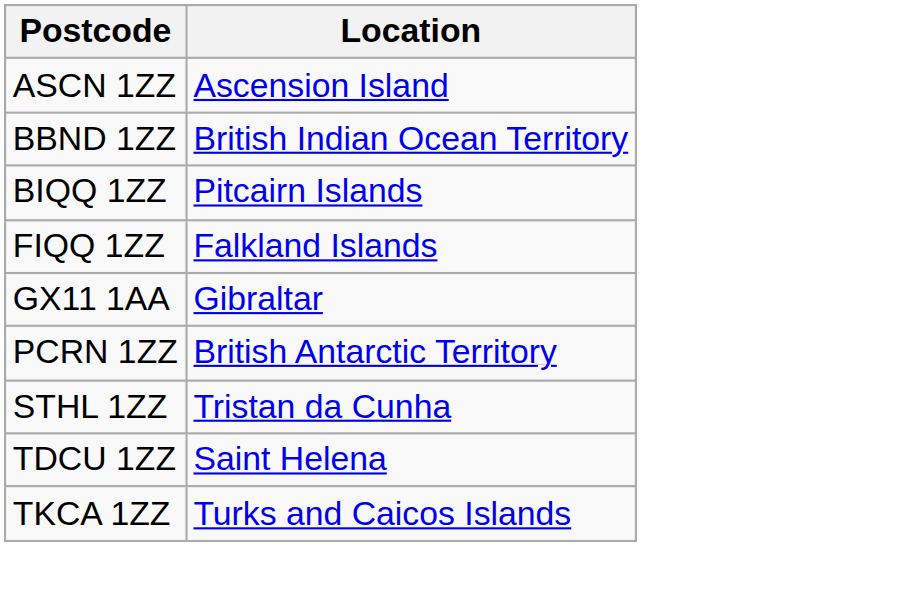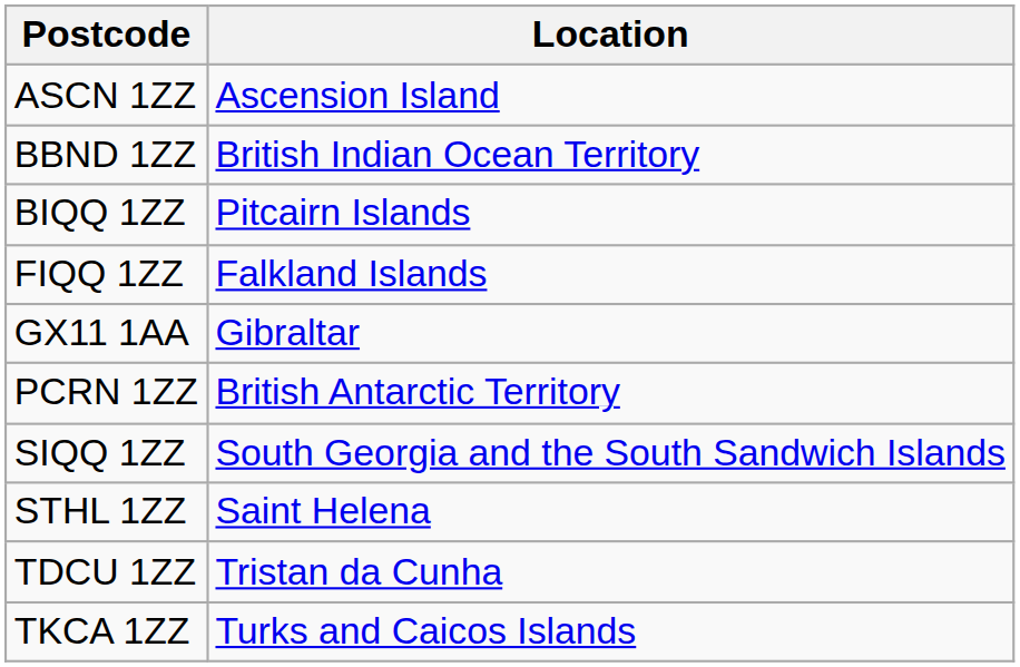+ row: SIQQ 1ZZ | South Georgia and the South Sandwich Islands
STHL 1ZZ | Location: Tristan da Cunha -> Saint Helena
TDCU 1ZZ | Location: Saint Helena -> Tristan da Cunha
